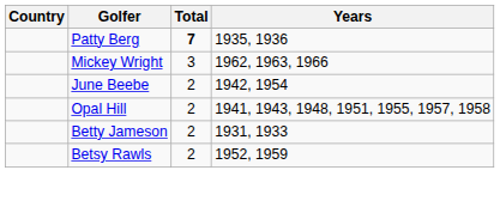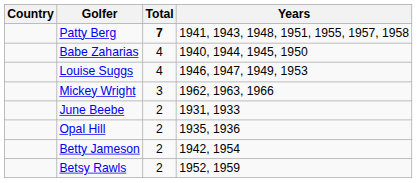Patty Berg | Years: 1935, 1936 -> 1941, 1943, 1948, 1951, 1955, 1957, 1958
+ row: Babe Zaharias | 4 | 1940, 1944, 1945, 1950
+ row: Louise Suggs | 4 | 1946, 1947, 1949, 1953
June Beebe | Years: 1942, 1954 -> 1931, 1933
Opal Hill | Years: 1941, 1943, 1948, 1951, 1955, 1957, 1958 -> 1935, 1936
Betty Jameson | Years: 1931, 1933 -> 1942, 1954
